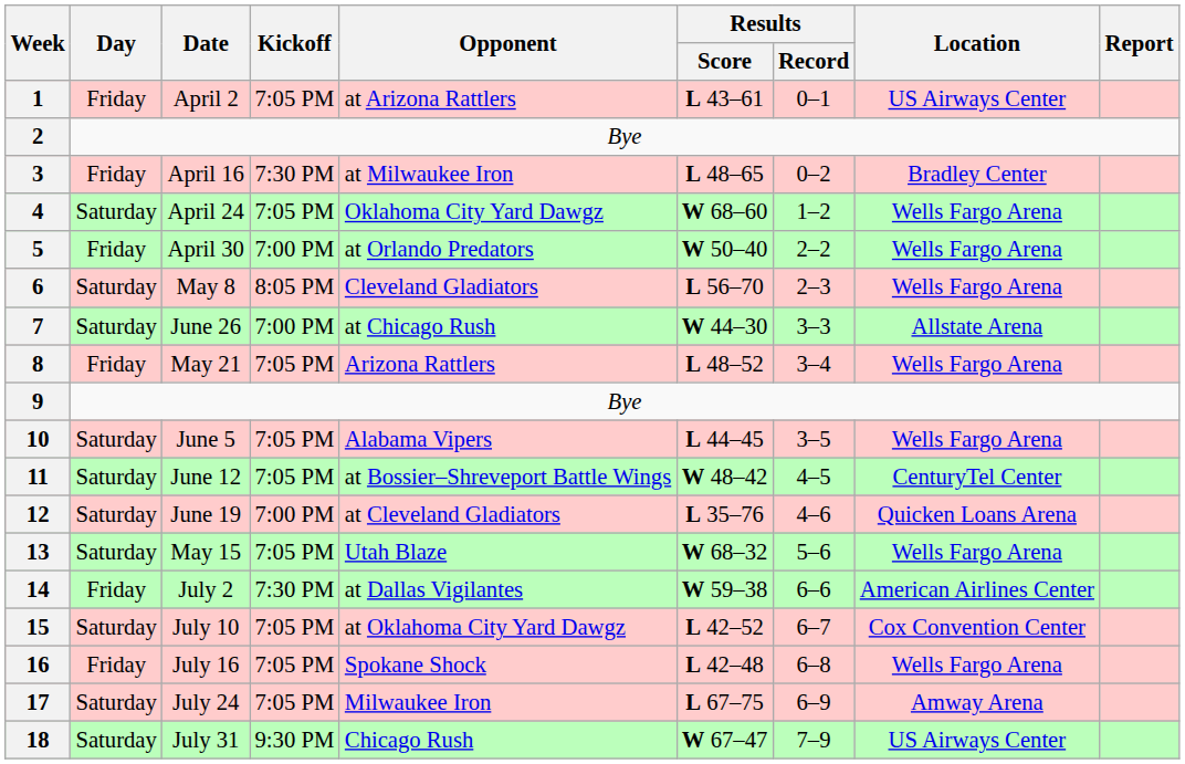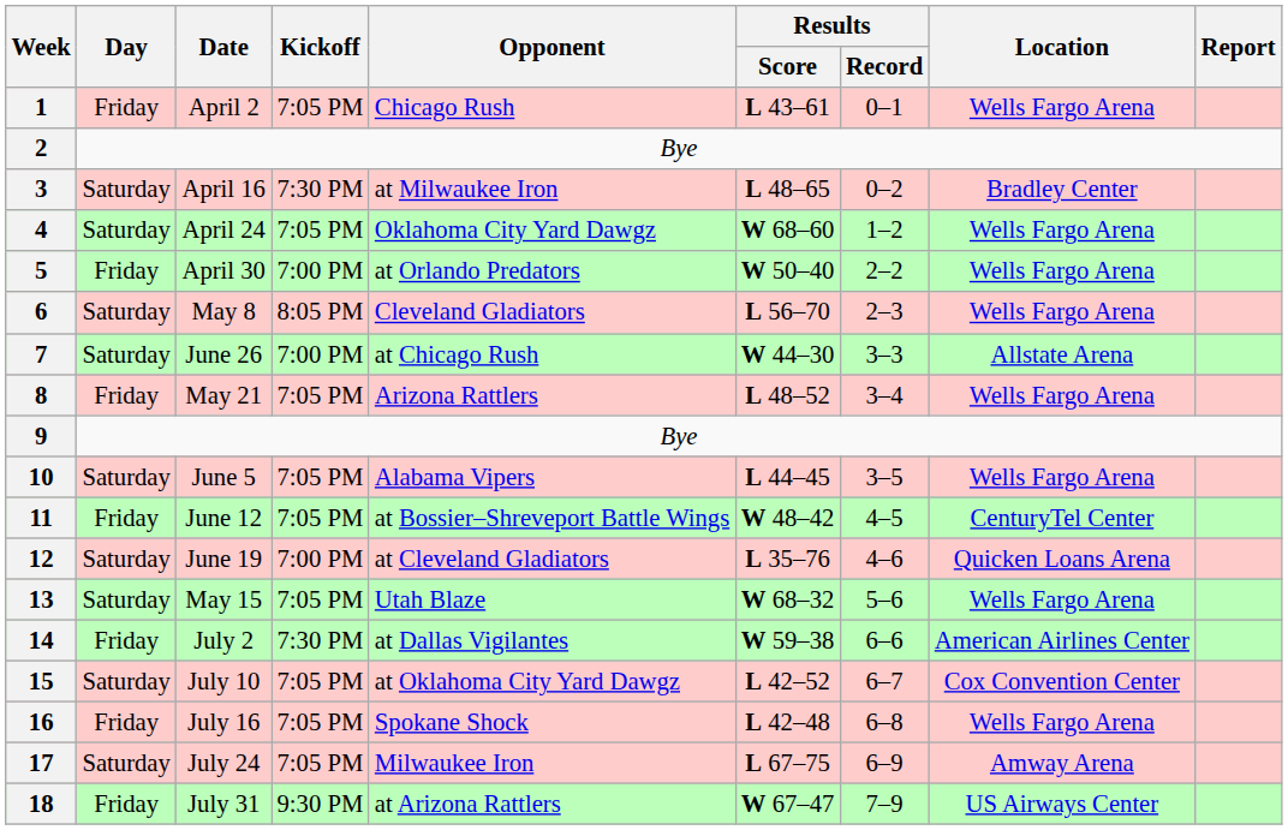1 | Opponent: at Arizona Rattlers -> Chicago Rush
1 | Location: US Airways Center -> Wells Fargo Arena
3 | Day: Friday -> Saturday
11 | Day: Saturday -> Friday
18 | Day: Saturday -> Friday
18 | Opponent: Chicago Rush -> at Arizona Rattlers
